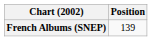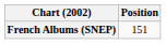French Albums (SNEP) | Position: 139 -> 151
